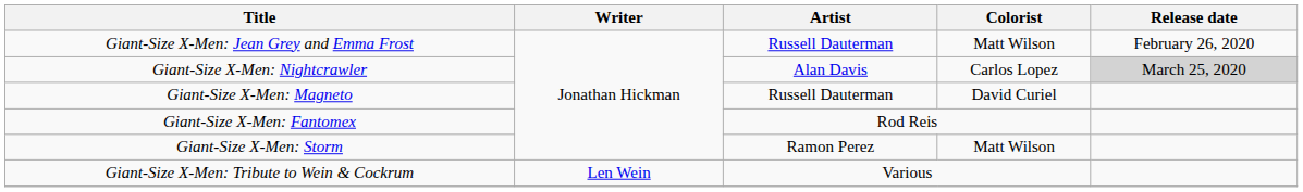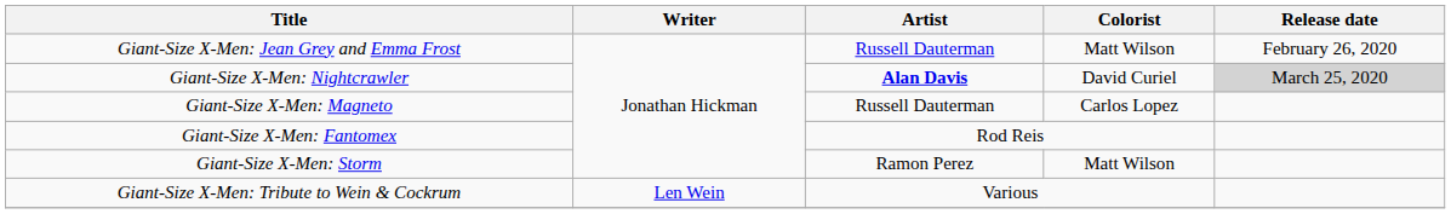Giant-Size X-Men: Nightcrawler | Artist: normal -> bold
Giant-Size X-Men: Nightcrawler | Colorist: Carlos Lopez -> David Curiel
Giant-Size X-Men: Magneto | Colorist: David Curiel -> Carlos Lopez
